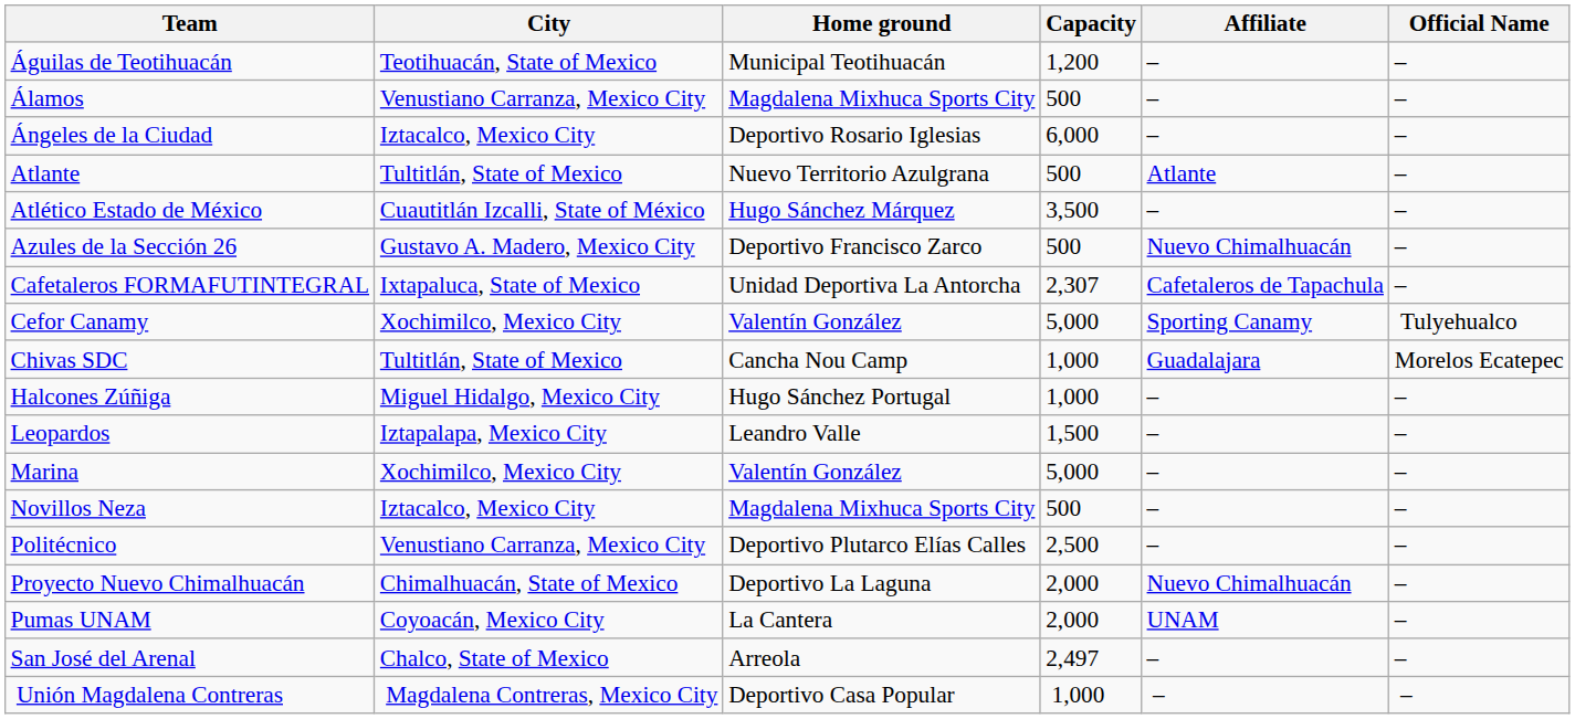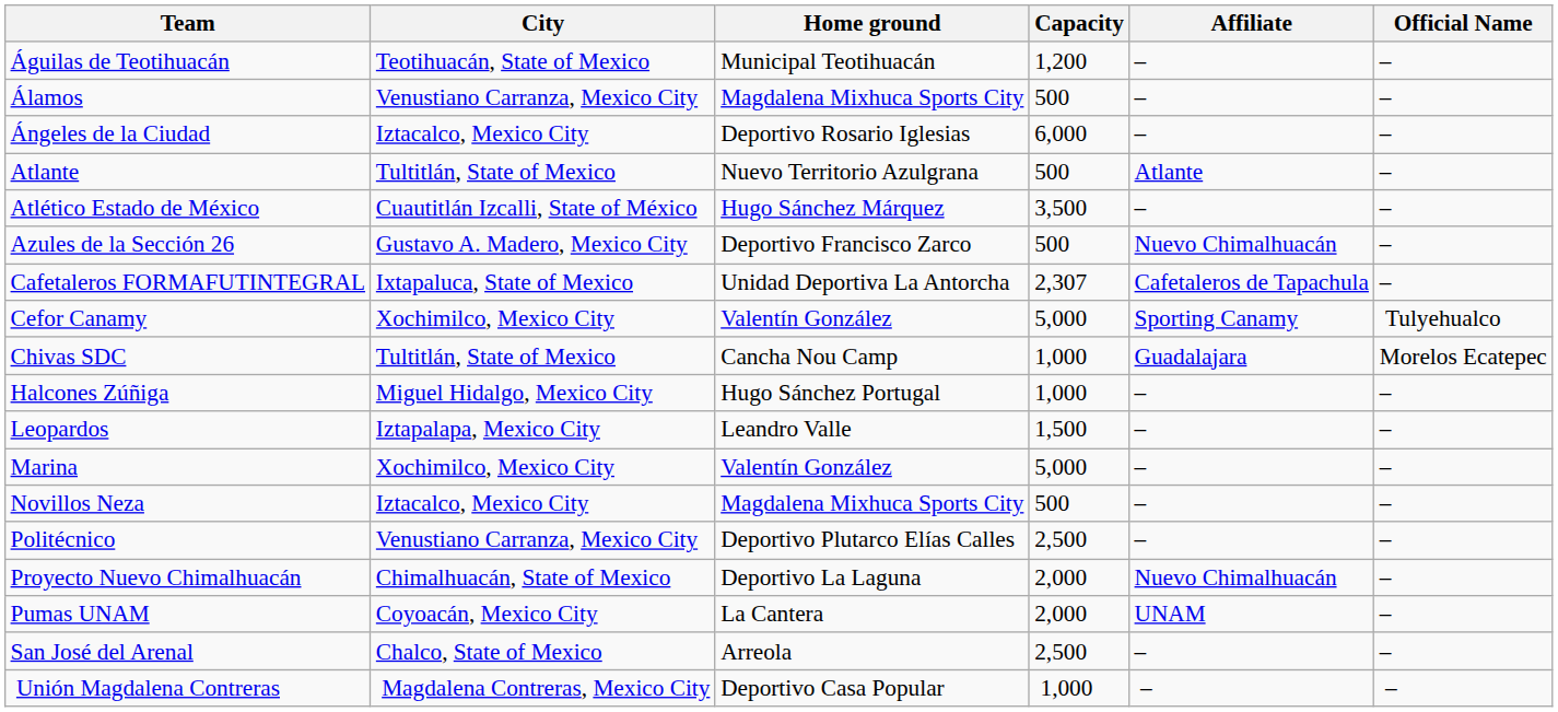San José del Arenal | Capacity: 2,497 -> 2,500
